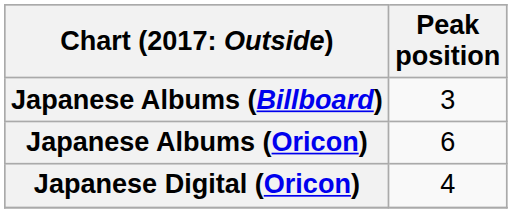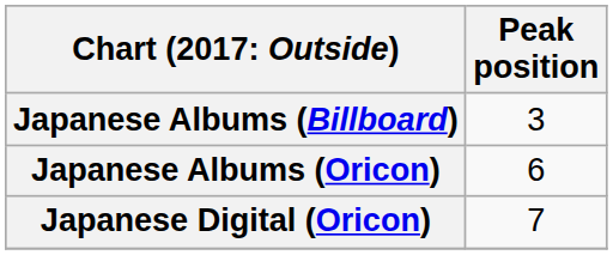Japanese Digital (Oricon) | Peak position: 4 -> 7
